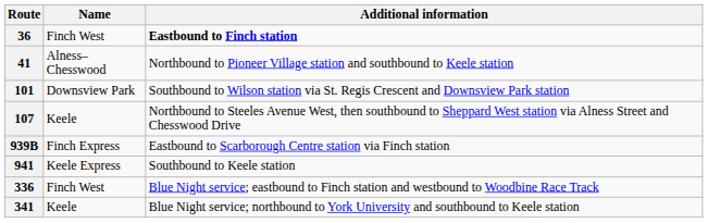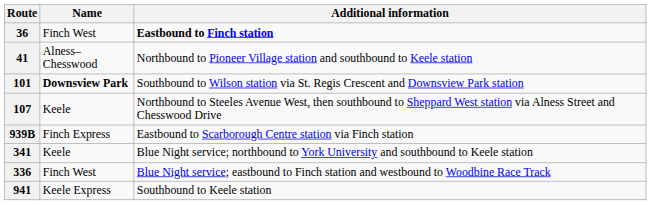101 | Name: normal -> bold
rows swapped: 941 <-> 341
